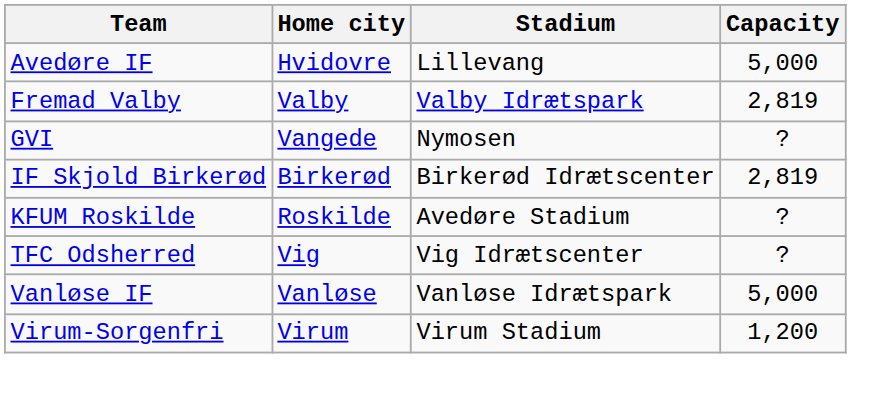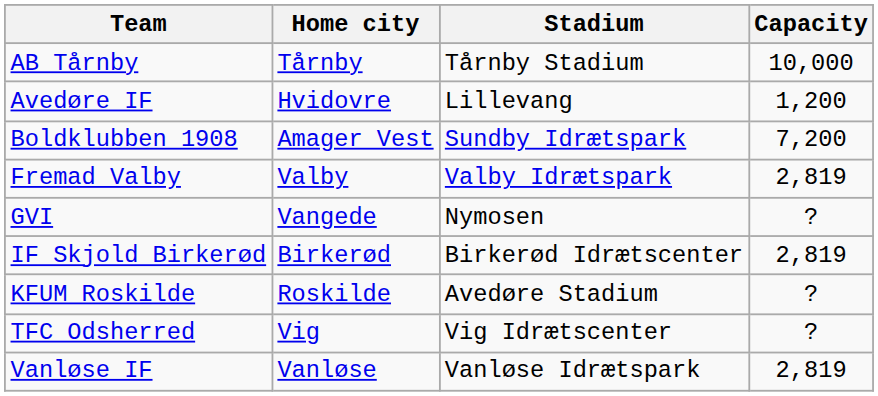+ row: AB Tårnby | Tårnby | Tårnby Stadium | 10,000
Avedøre IF | Capacity: 5,000 -> 1,200
+ row: Boldklubben 1908 | Amager Vest | Sundby Idrætspark | 7,200
Vanløse IF | Capacity: 5,000 -> 2,819
- row: Virum-Sorgenfri | Virum | Virum Stadium | 1,200
